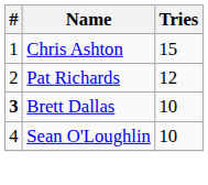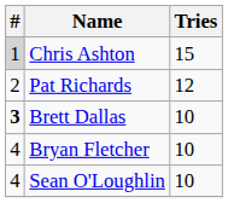Chris Ashton | #: no background -> lightgrey background
+ row: 4 | Bryan Fletcher | 10
